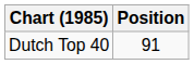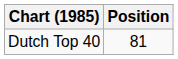Dutch Top 40 | Position: 91 -> 81
